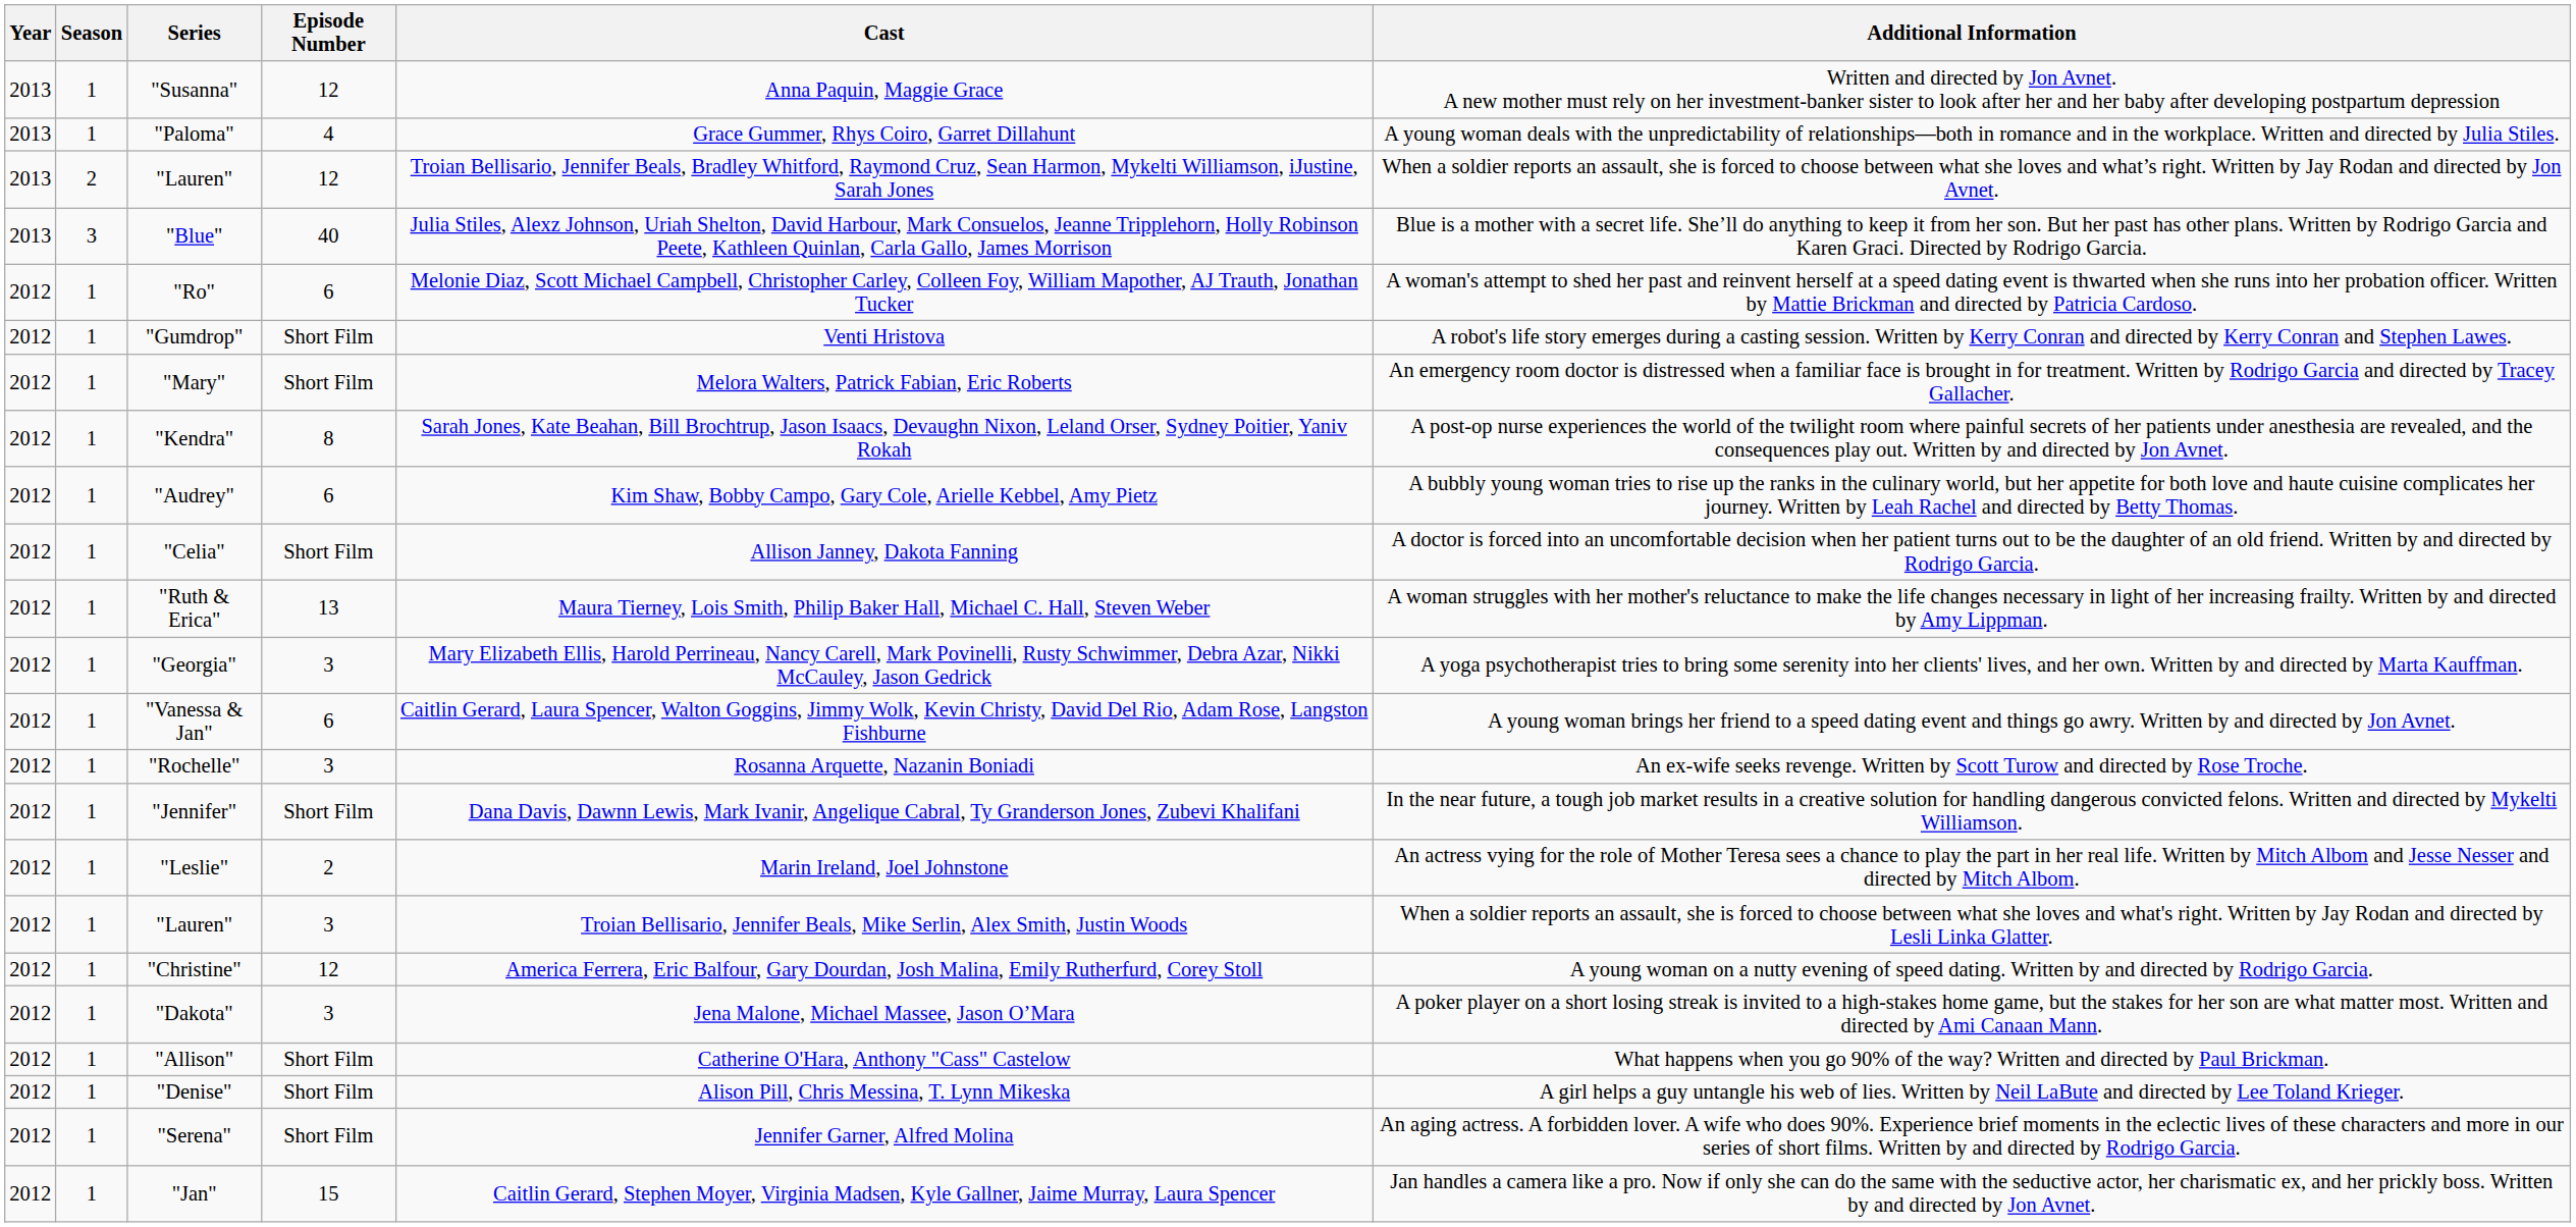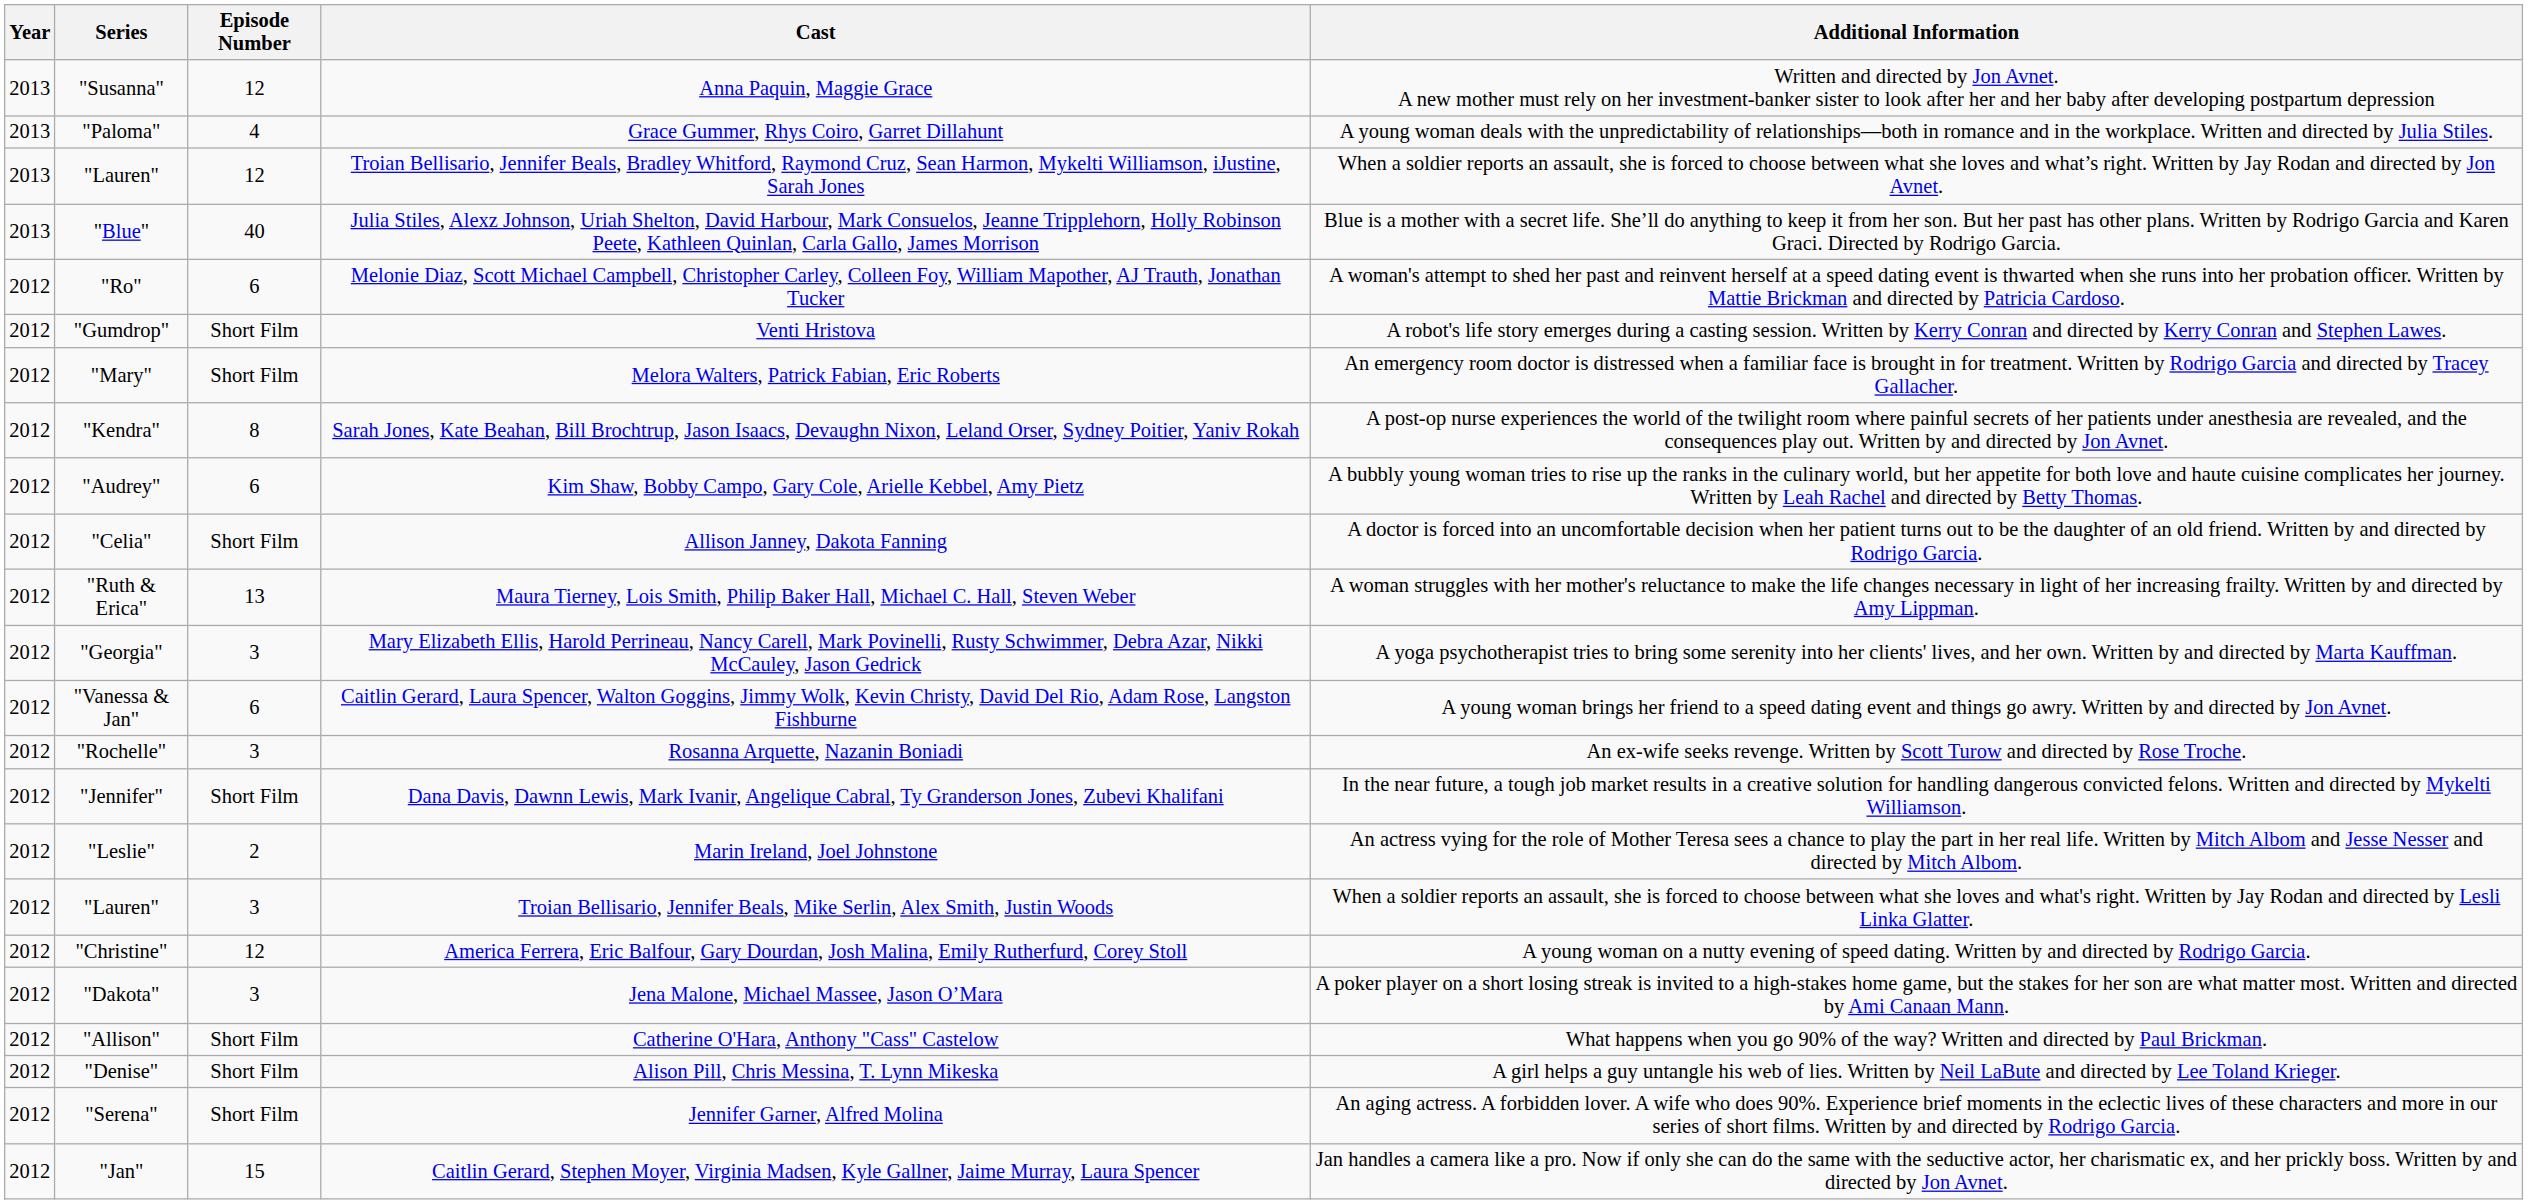- column: Season | 1 | 1 | 2 | 3 | 1 | 1 | 1 | 1 | 1 | 1 | 1 | 1 | 1 | 1 | 1 | 1 | 1 | 1 | 1 | 1 | 1 | 1 | 1
